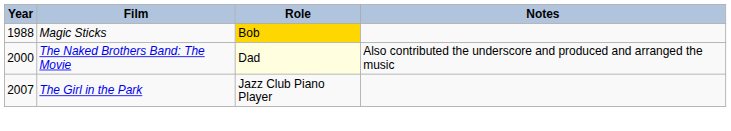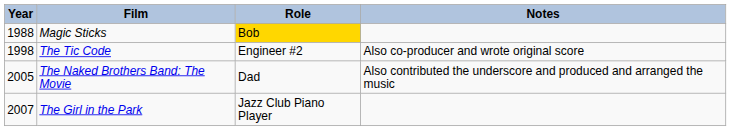+ row: 1998 | The Tic Code | Engineer #2 | Also co-producer and wrote original score
The Naked Brothers Band: The Movie | Year: 2000 -> 2005
The Naked Brothers Band: The Movie | Role: lightyellow background -> no background
